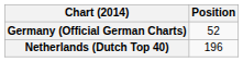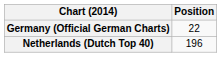Germany (Official German Charts) | Position: 52 -> 22
